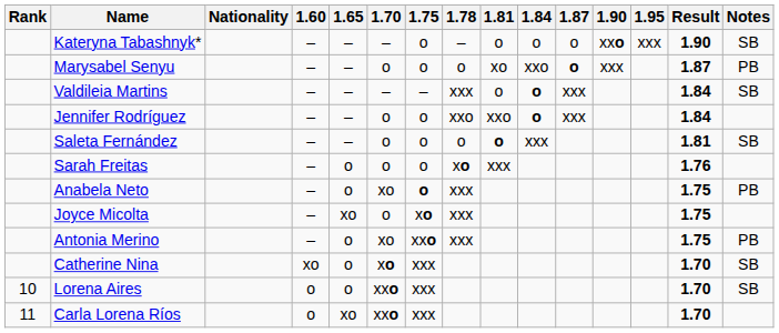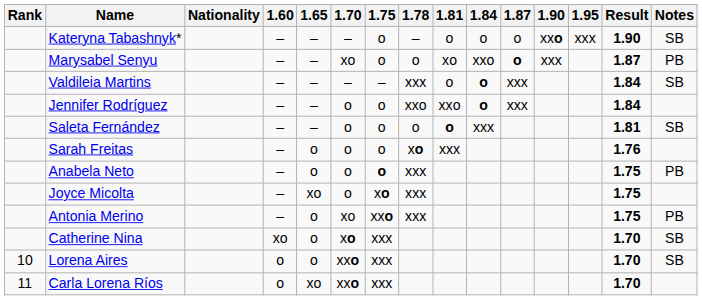Marysabel Senyu | 1.70: o -> xo
Anabela Neto | 1.70: xo -> o
